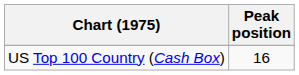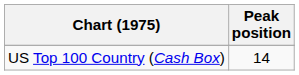US Top 100 Country (Cash Box) | Peak position: 16 -> 14
